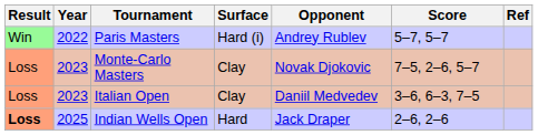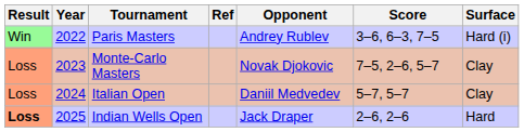columns swapped: Surface <-> Ref
Paris Masters | Score: 5–7, 5–7 -> 3–6, 6–3, 7–5
Italian Open | Year: 2023 -> 2024
Italian Open | Score: 3–6, 6–3, 7–5 -> 5–7, 5–7
